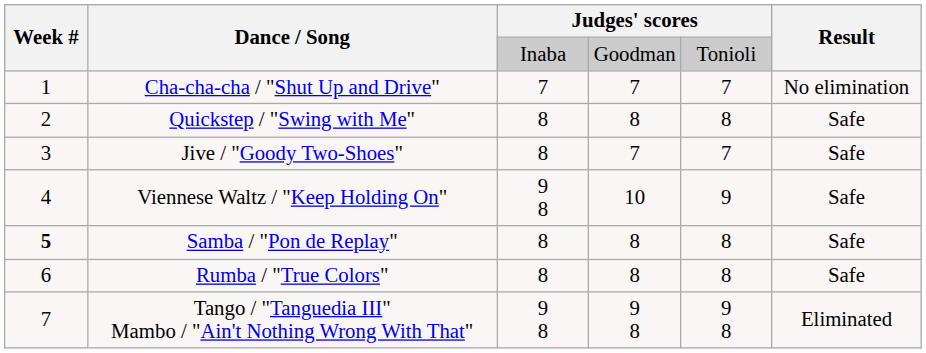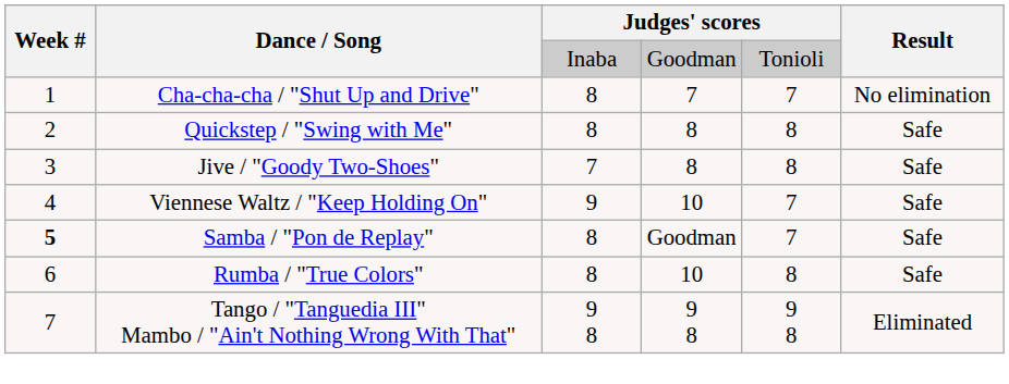Cha-cha-cha / "Shut Up and Drive" | column 3: 7 -> 8
Jive / "Goody Two-Shoes" | column 3: 8 -> 7
Jive / "Goody Two-Shoes" | column 4: 7 -> 8
Jive / "Goody Two-Shoes" | column 5: 7 -> 8
Viennese Waltz / "Keep Holding On" | column 3: 9 8 -> 9
Viennese Waltz / "Keep Holding On" | column 5: 9 -> 7
Samba / "Pon de Replay" | column 4: 8 -> Goodman
Samba / "Pon de Replay" | column 5: 8 -> 7
Rumba / "True Colors" | column 4: 8 -> 10
